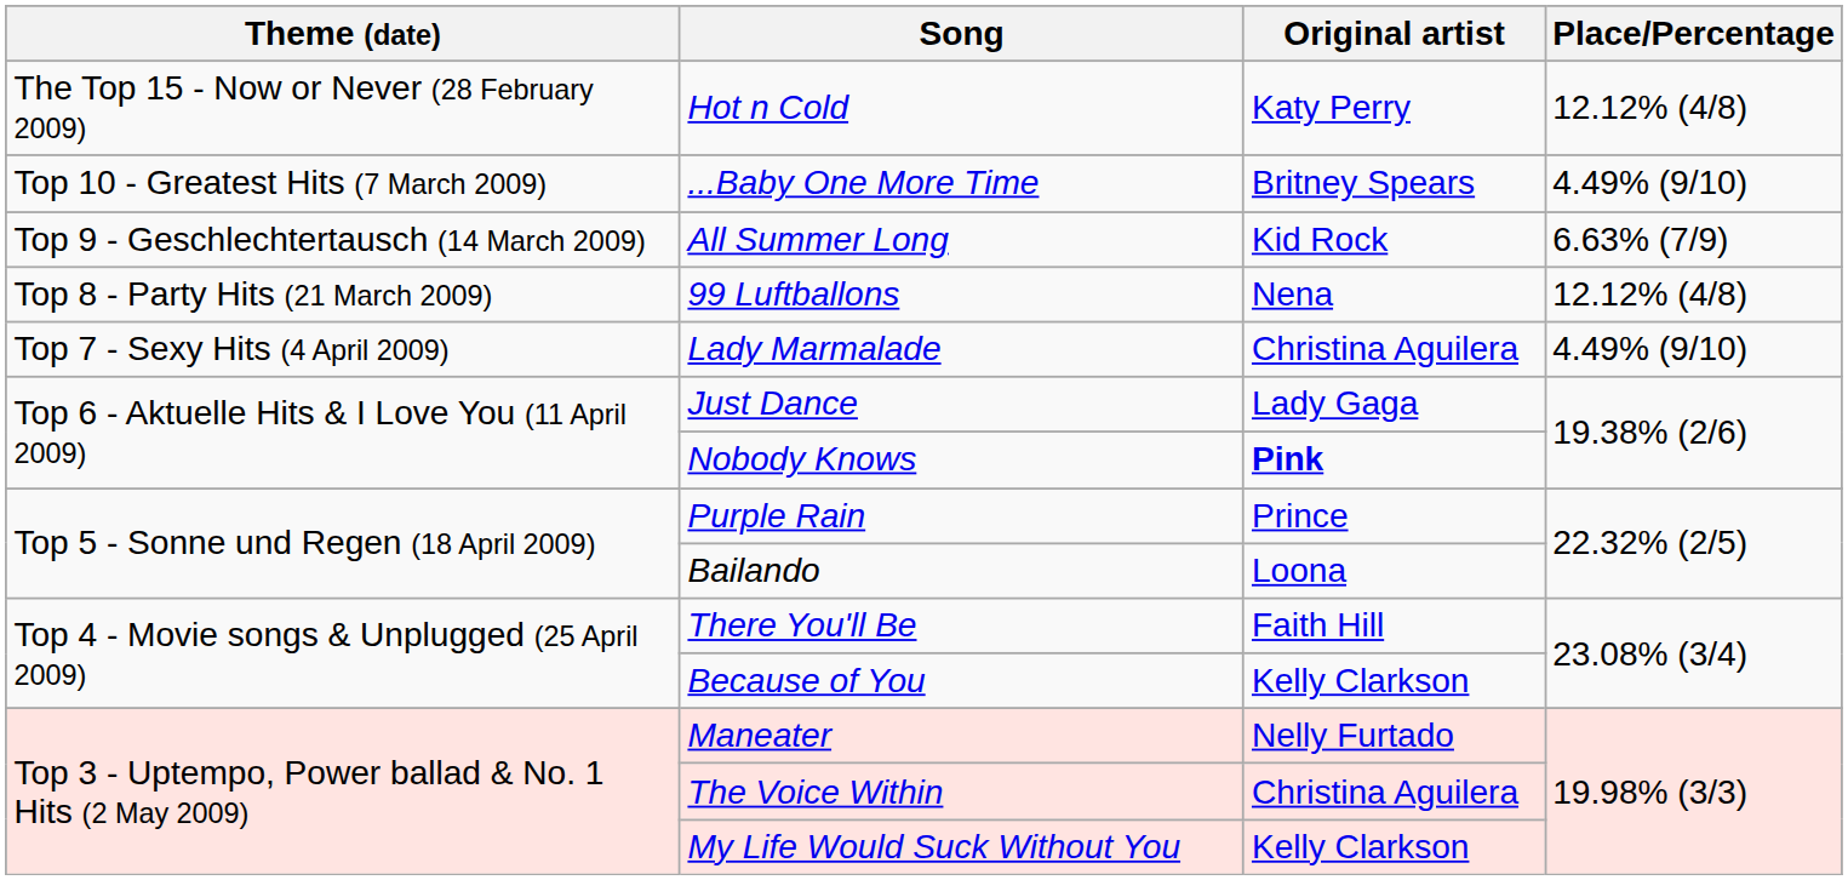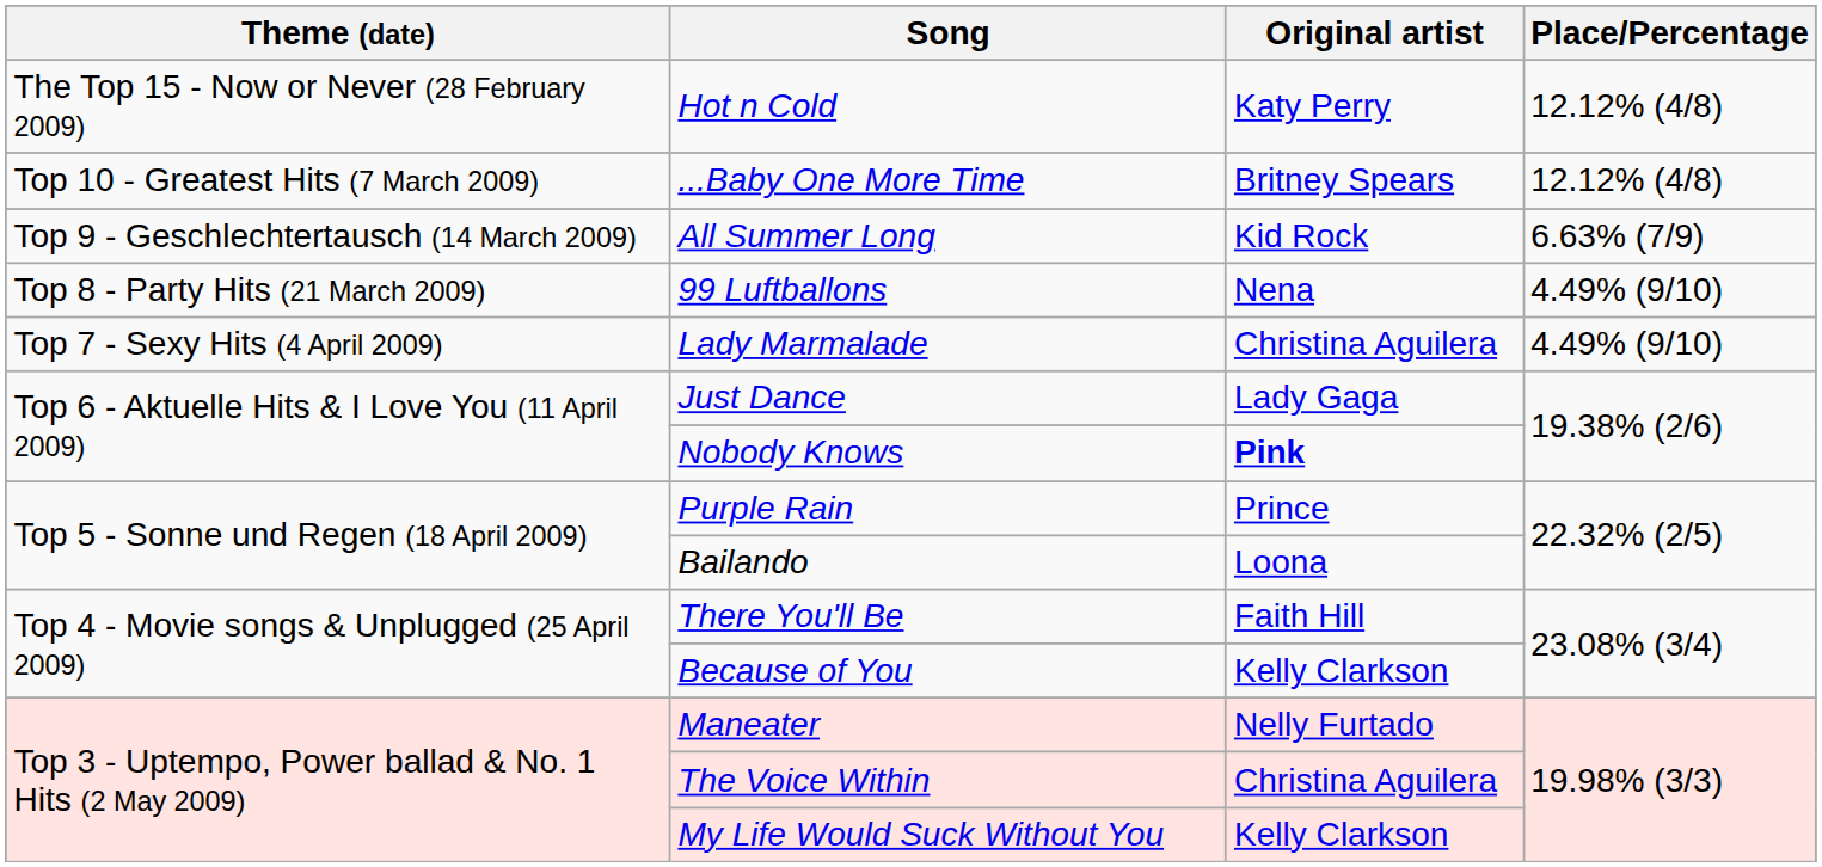...Baby One More Time | Place/Percentage: 4.49% (9/10) -> 12.12% (4/8)
99 Luftballons | Place/Percentage: 12.12% (4/8) -> 4.49% (9/10)
